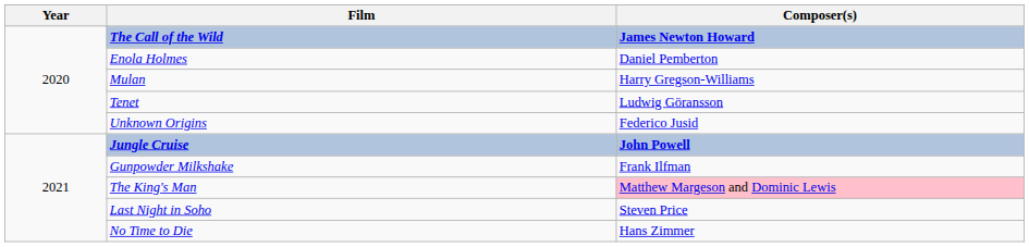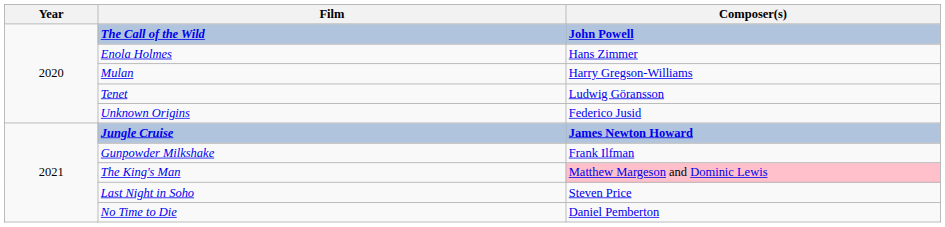The Call of the Wild | Composer(s): James Newton Howard -> John Powell
Enola Holmes | Composer(s): Daniel Pemberton -> Hans Zimmer
Jungle Cruise | Composer(s): John Powell -> James Newton Howard
No Time to Die | Composer(s): Hans Zimmer -> Daniel Pemberton
